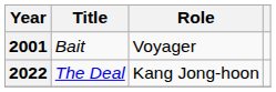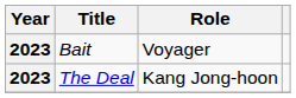Bait | Year: 2001 -> 2023
The Deal | Year: 2022 -> 2023
